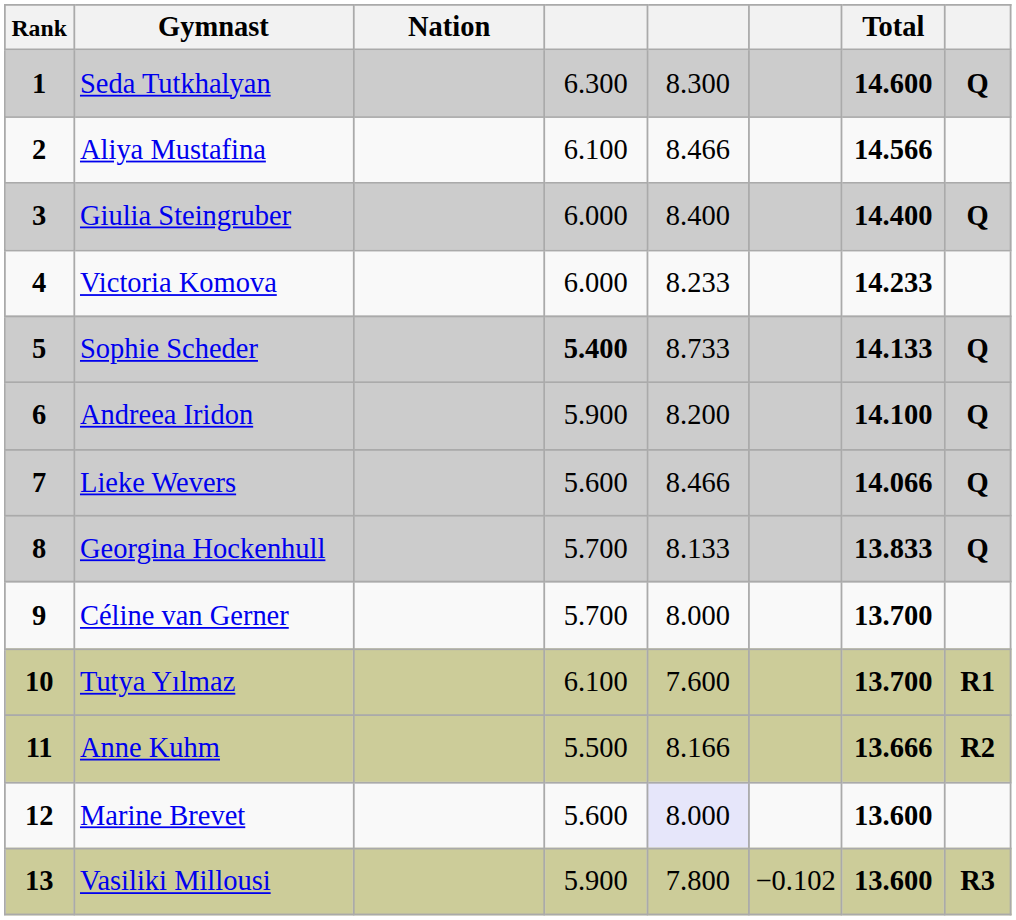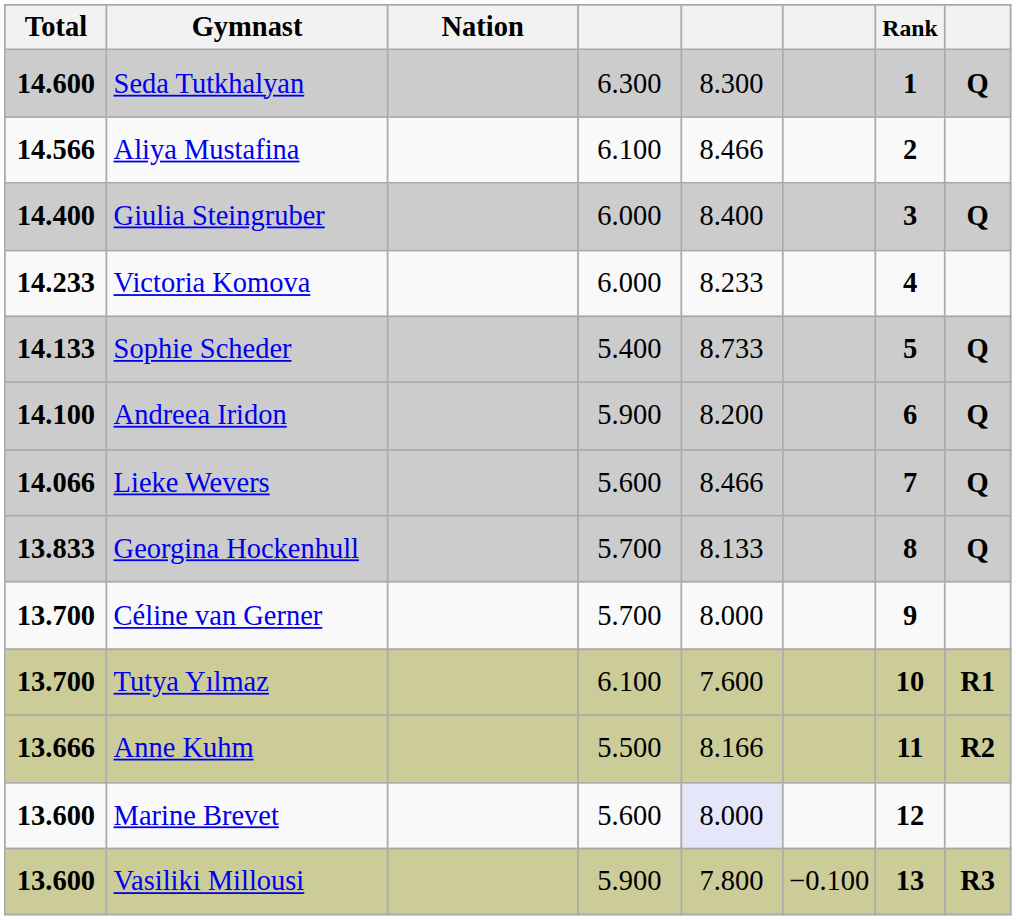columns swapped: Rank <-> Total
Sophie Scheder | column 4: bold -> normal
Vasiliki Millousi | column 6: −0.102 -> −0.100
